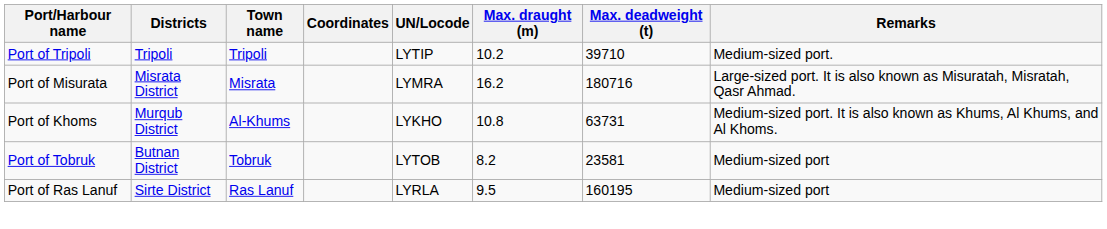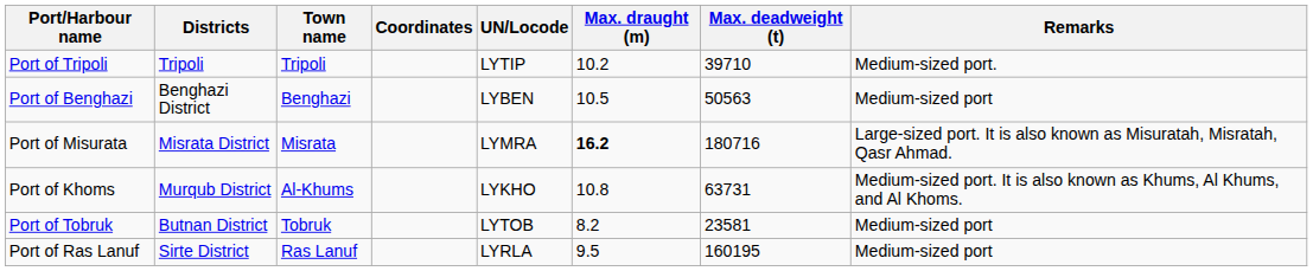+ row: Port of Benghazi | Benghazi District | Benghazi | LYBEN | 10.5 | 50563 | Medium-sized port
Port of Misurata | Max. draught (m): normal -> bold
